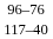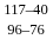rows swapped: 117–40 <-> 96–76
